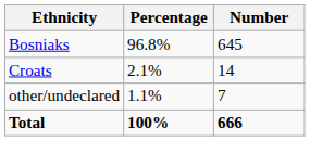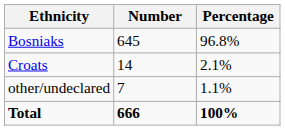columns swapped: Number <-> Percentage
